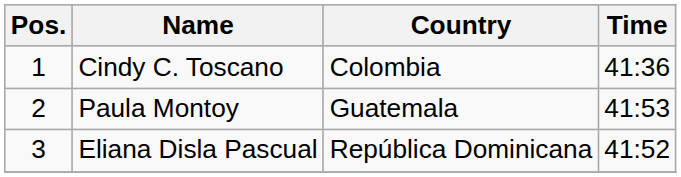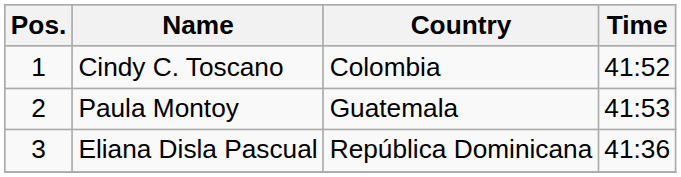Cindy C. Toscano | Time: 41:36 -> 41:52
Eliana Disla Pascual | Time: 41:52 -> 41:36
